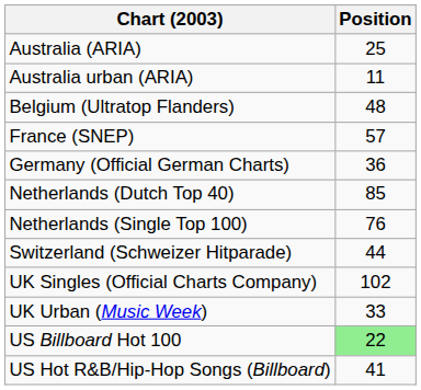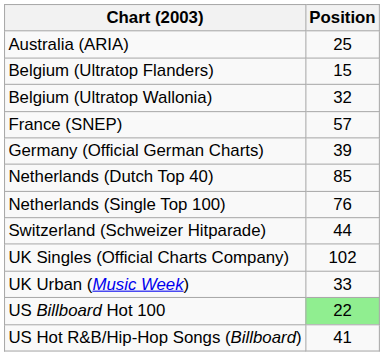- row: Australia urban (ARIA) | 11
Belgium (Ultratop Flanders) | Position: 48 -> 15
+ row: Belgium (Ultratop Wallonia) | 32
Germany (Official German Charts) | Position: 36 -> 39
